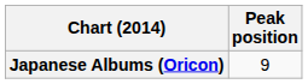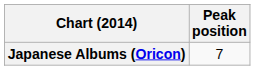Japanese Albums (Oricon) | Peak position: 9 -> 7
